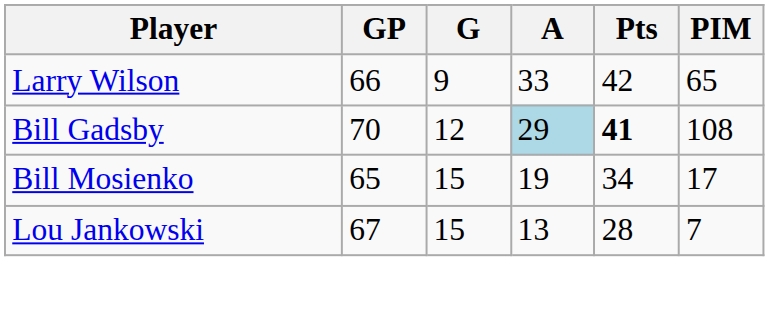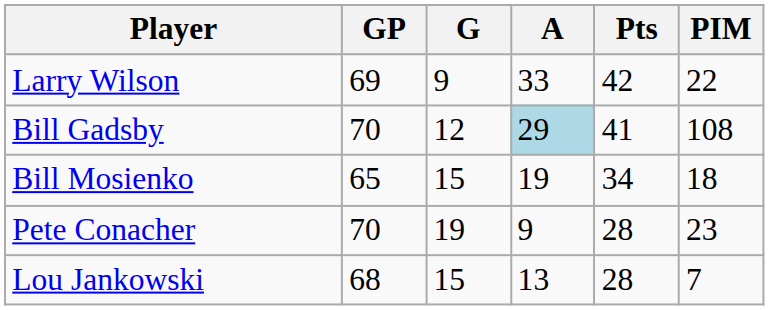Larry Wilson | GP: 66 -> 69
Larry Wilson | PIM: 65 -> 22
Bill Gadsby | Pts: bold -> normal
Bill Mosienko | PIM: 17 -> 18
+ row: Pete Conacher | 70 | 19 | 9 | 28 | 23
Lou Jankowski | GP: 67 -> 68
